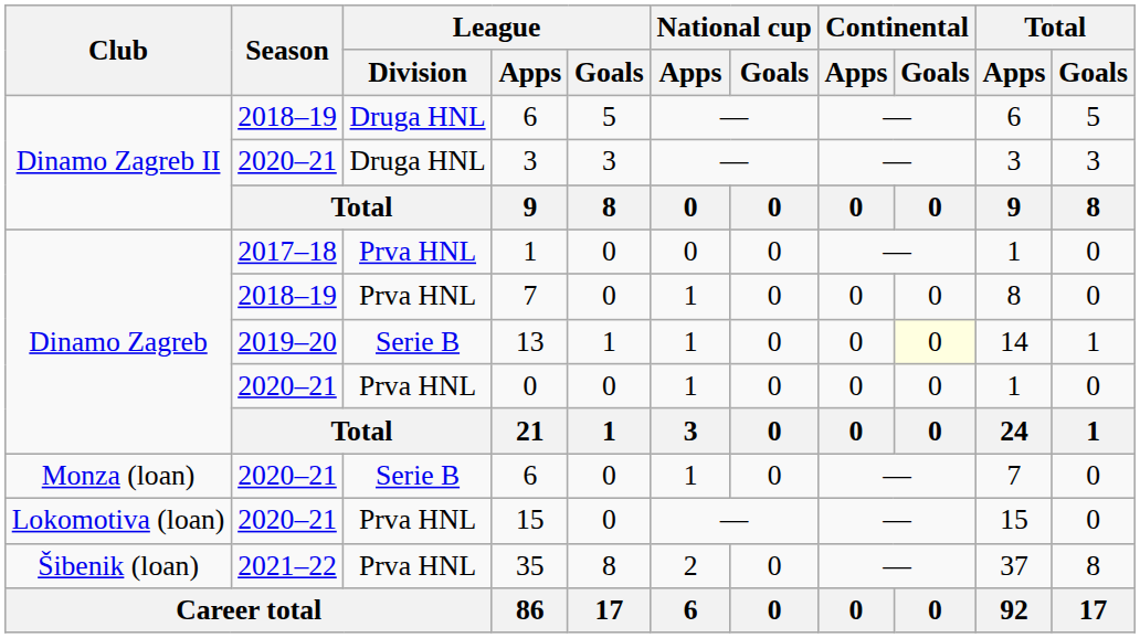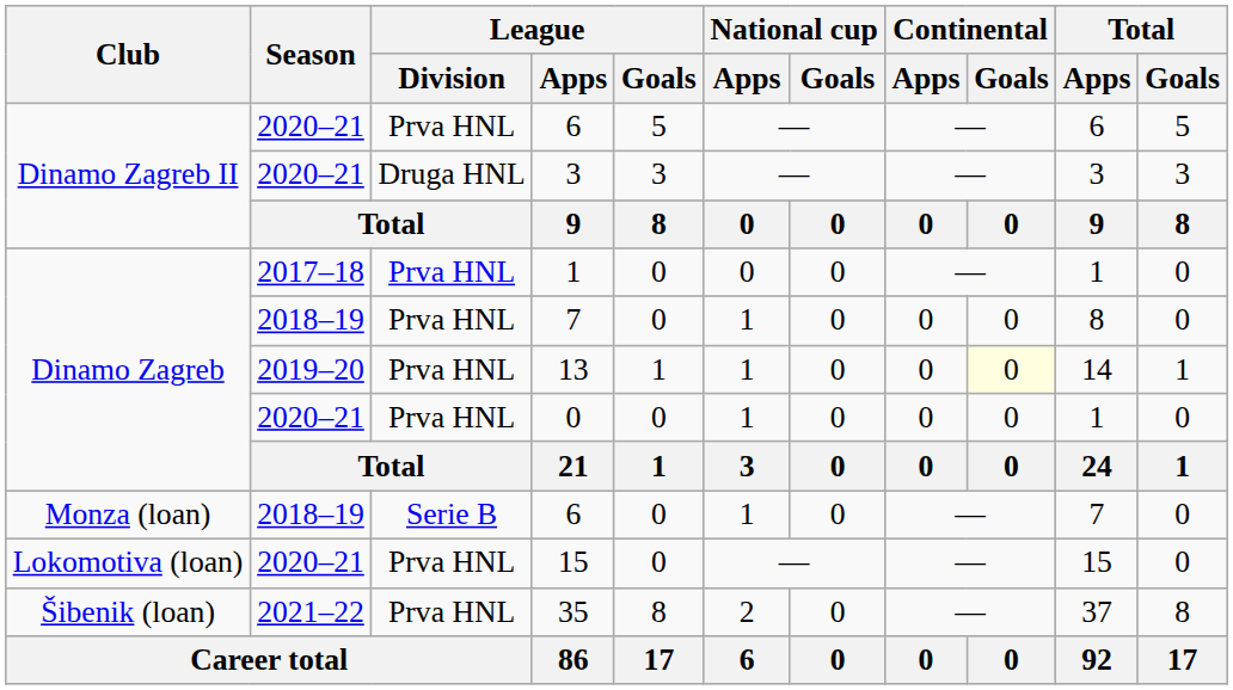Dinamo Zagreb II / 6 | Season: 2018–19 -> 2020–21
Dinamo Zagreb II / 6 | League / Division: Druga HNL -> Prva HNL
13 | League / Division: Serie B -> Prva HNL
Monza (loan) / 6 | Season: 2020–21 -> 2018–19
